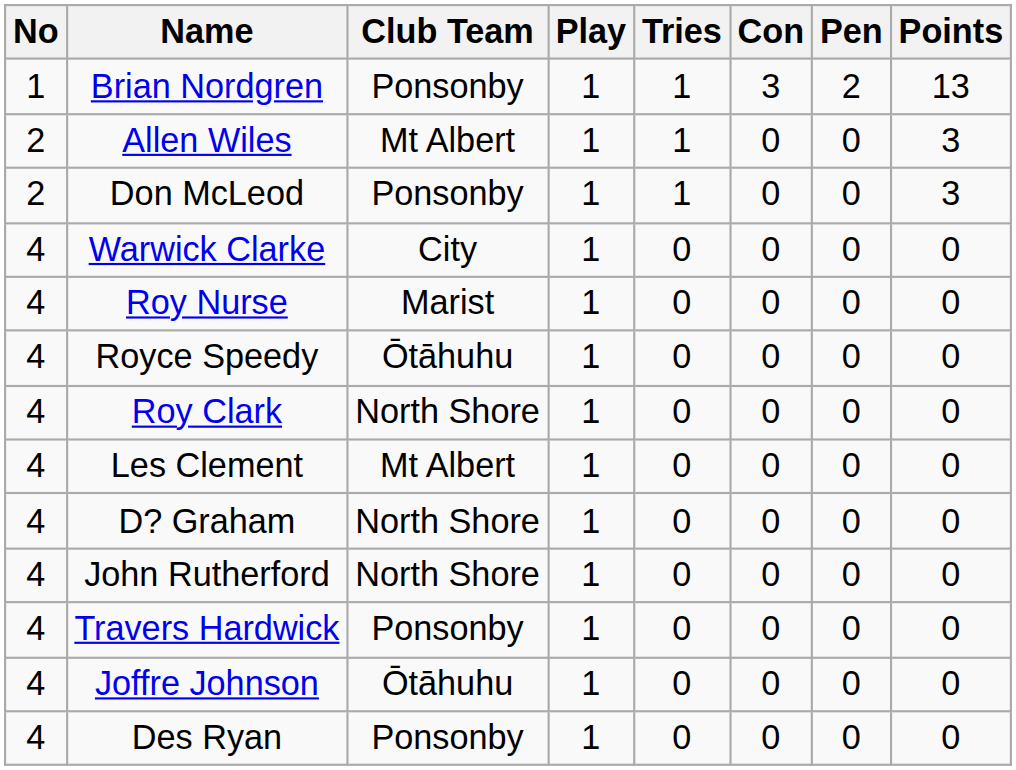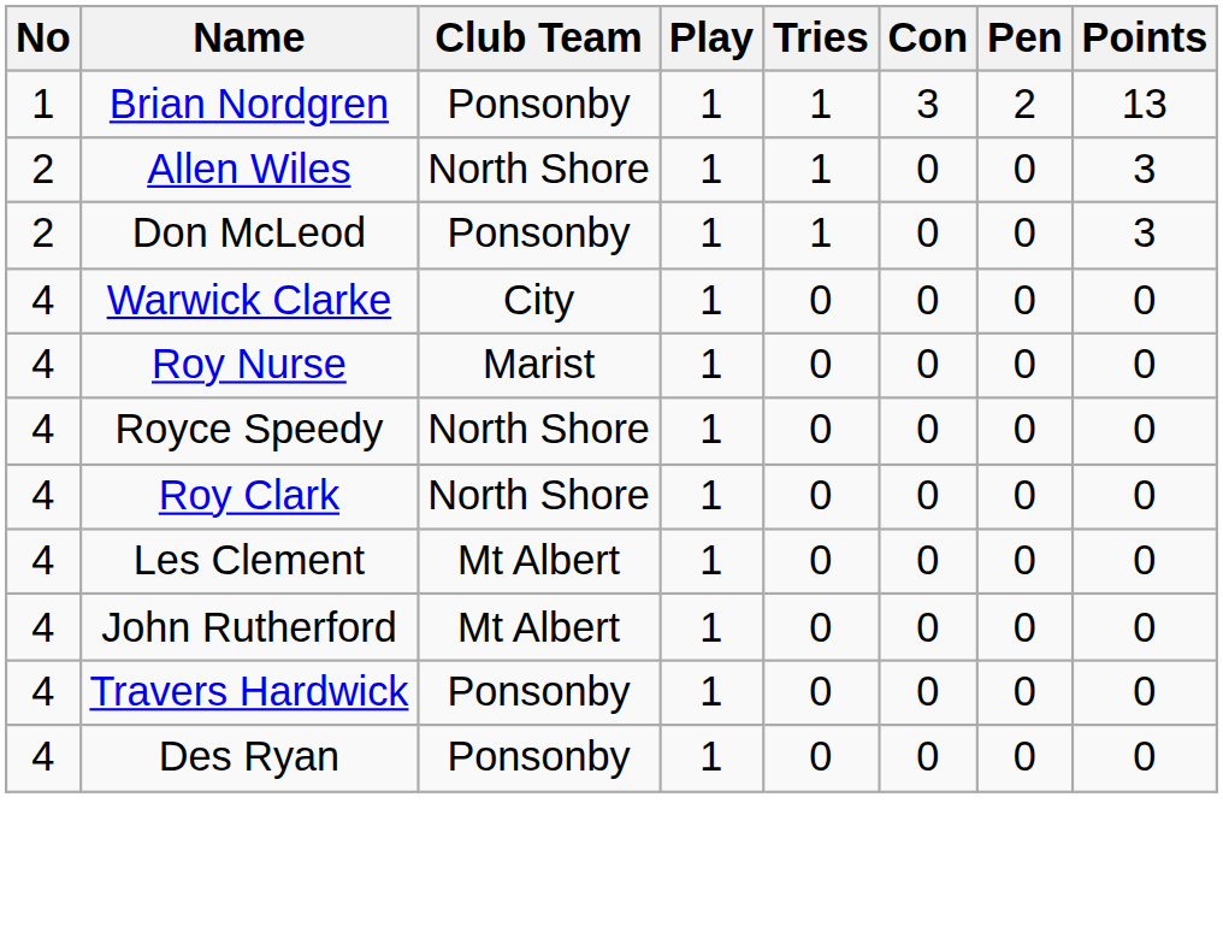Allen Wiles | Club Team: Mt Albert -> North Shore
Royce Speedy | Club Team: Ōtāhuhu -> North Shore
- row: 4 | D? Graham | North Shore | 1 | 0 | 0 | 0 | 0
John Rutherford | Club Team: North Shore -> Mt Albert
- row: 4 | Joffre Johnson | Ōtāhuhu | 1 | 0 | 0 | 0 | 0
